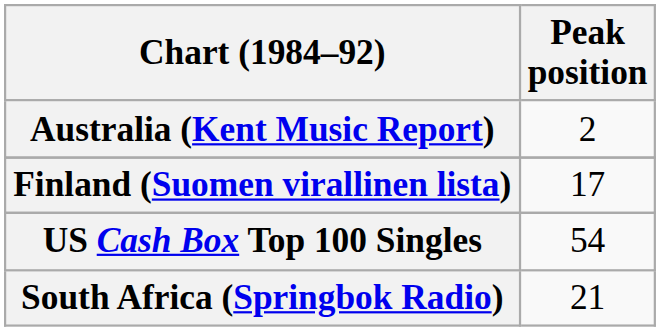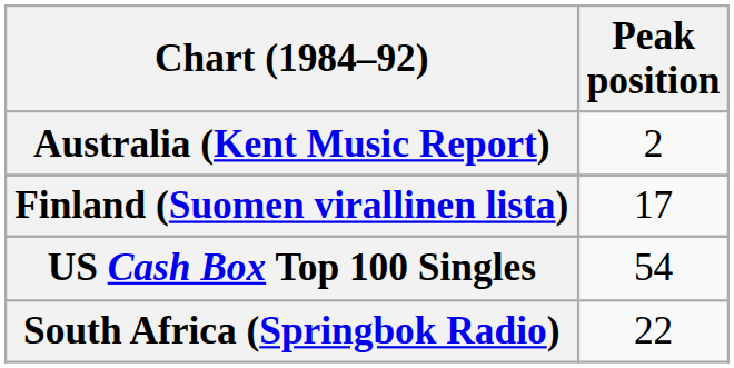South Africa (Springbok Radio) | Peak position: 21 -> 22
